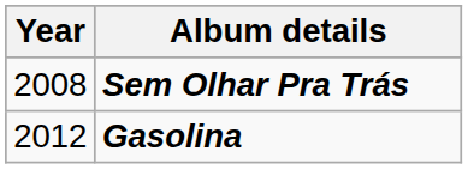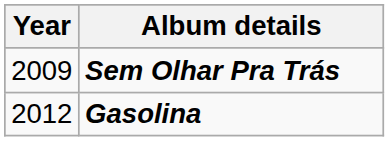Sem Olhar Pra Trás | Year: 2008 -> 2009
